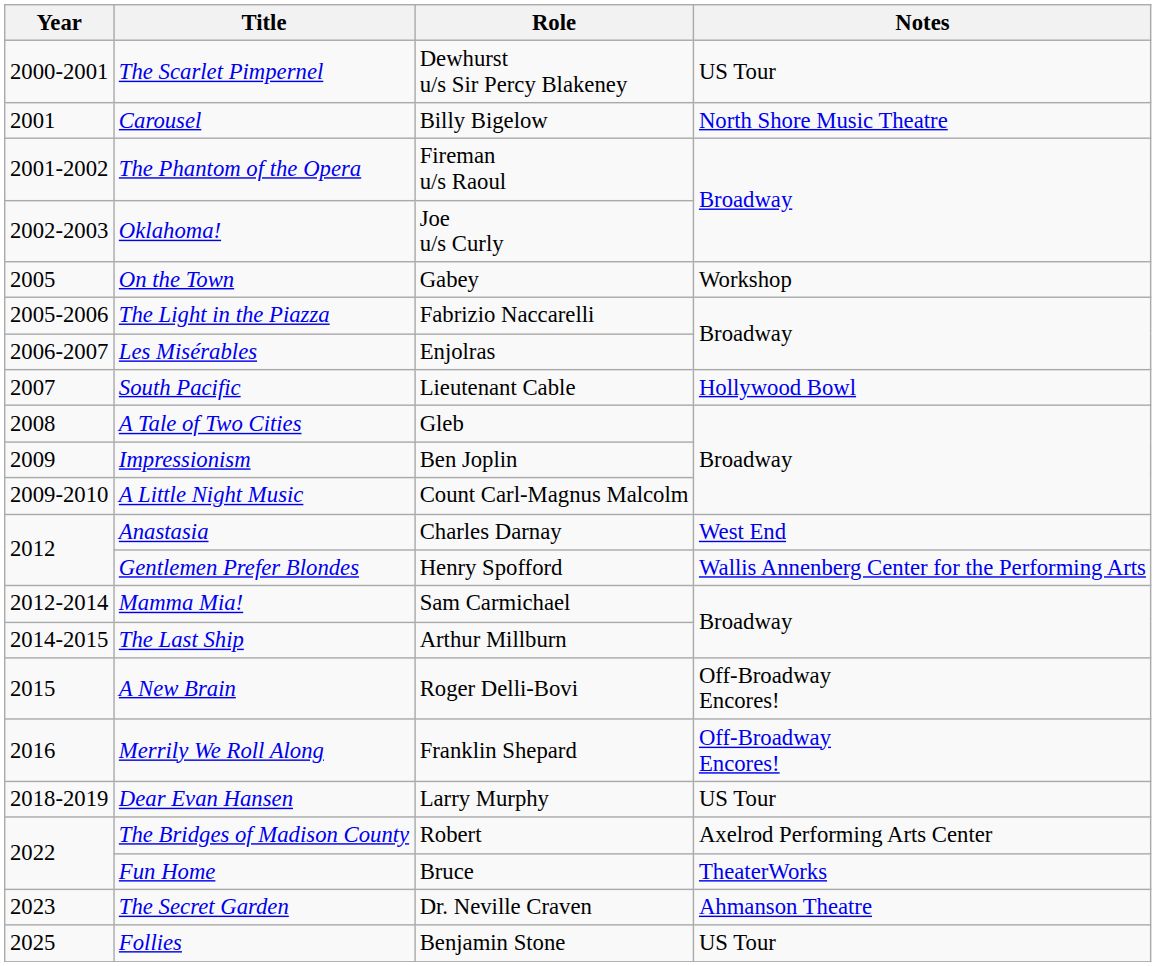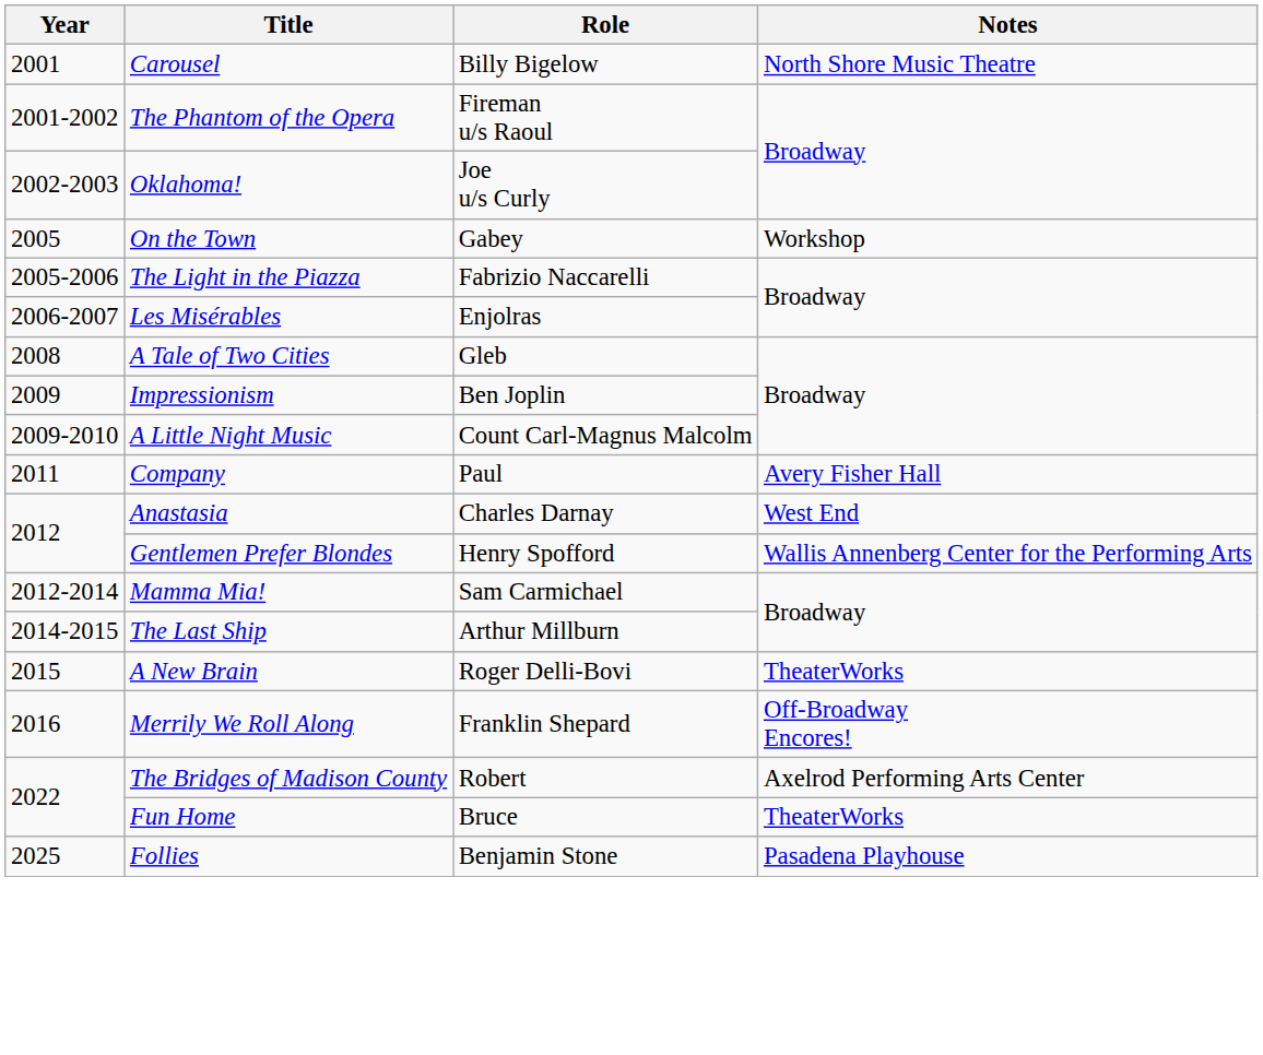- row: 2000-2001 | The Scarlet Pimpernel | Dewhurst u/s Sir Percy Blakeney | US Tour
- row: 2007 | South Pacific | Lieutenant Cable | Hollywood Bowl
+ row: 2011 | Company | Paul | Avery Fisher Hall
A New Brain | Notes: Off-Broadway Encores! -> TheaterWorks
- row: 2018-2019 | Dear Evan Hansen | Larry Murphy | US Tour
- row: 2023 | The Secret Garden | Dr. Neville Craven | Ahmanson Theatre
Follies | Notes: US Tour -> Pasadena Playhouse
